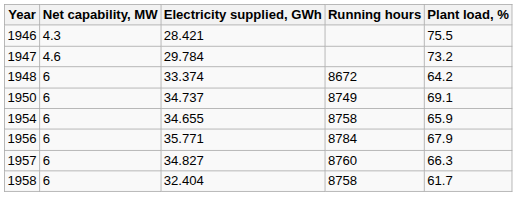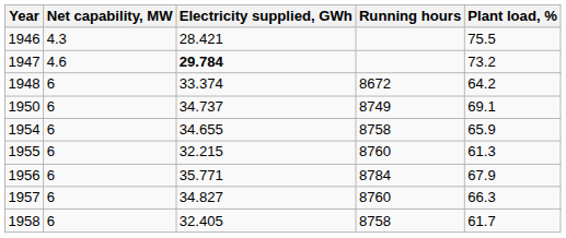1947 | Electricity supplied, GWh: normal -> bold
+ row: 1955 | 6 | 32.215 | 8760 | 61.3
1958 | Electricity supplied, GWh: 32.404 -> 32.405
